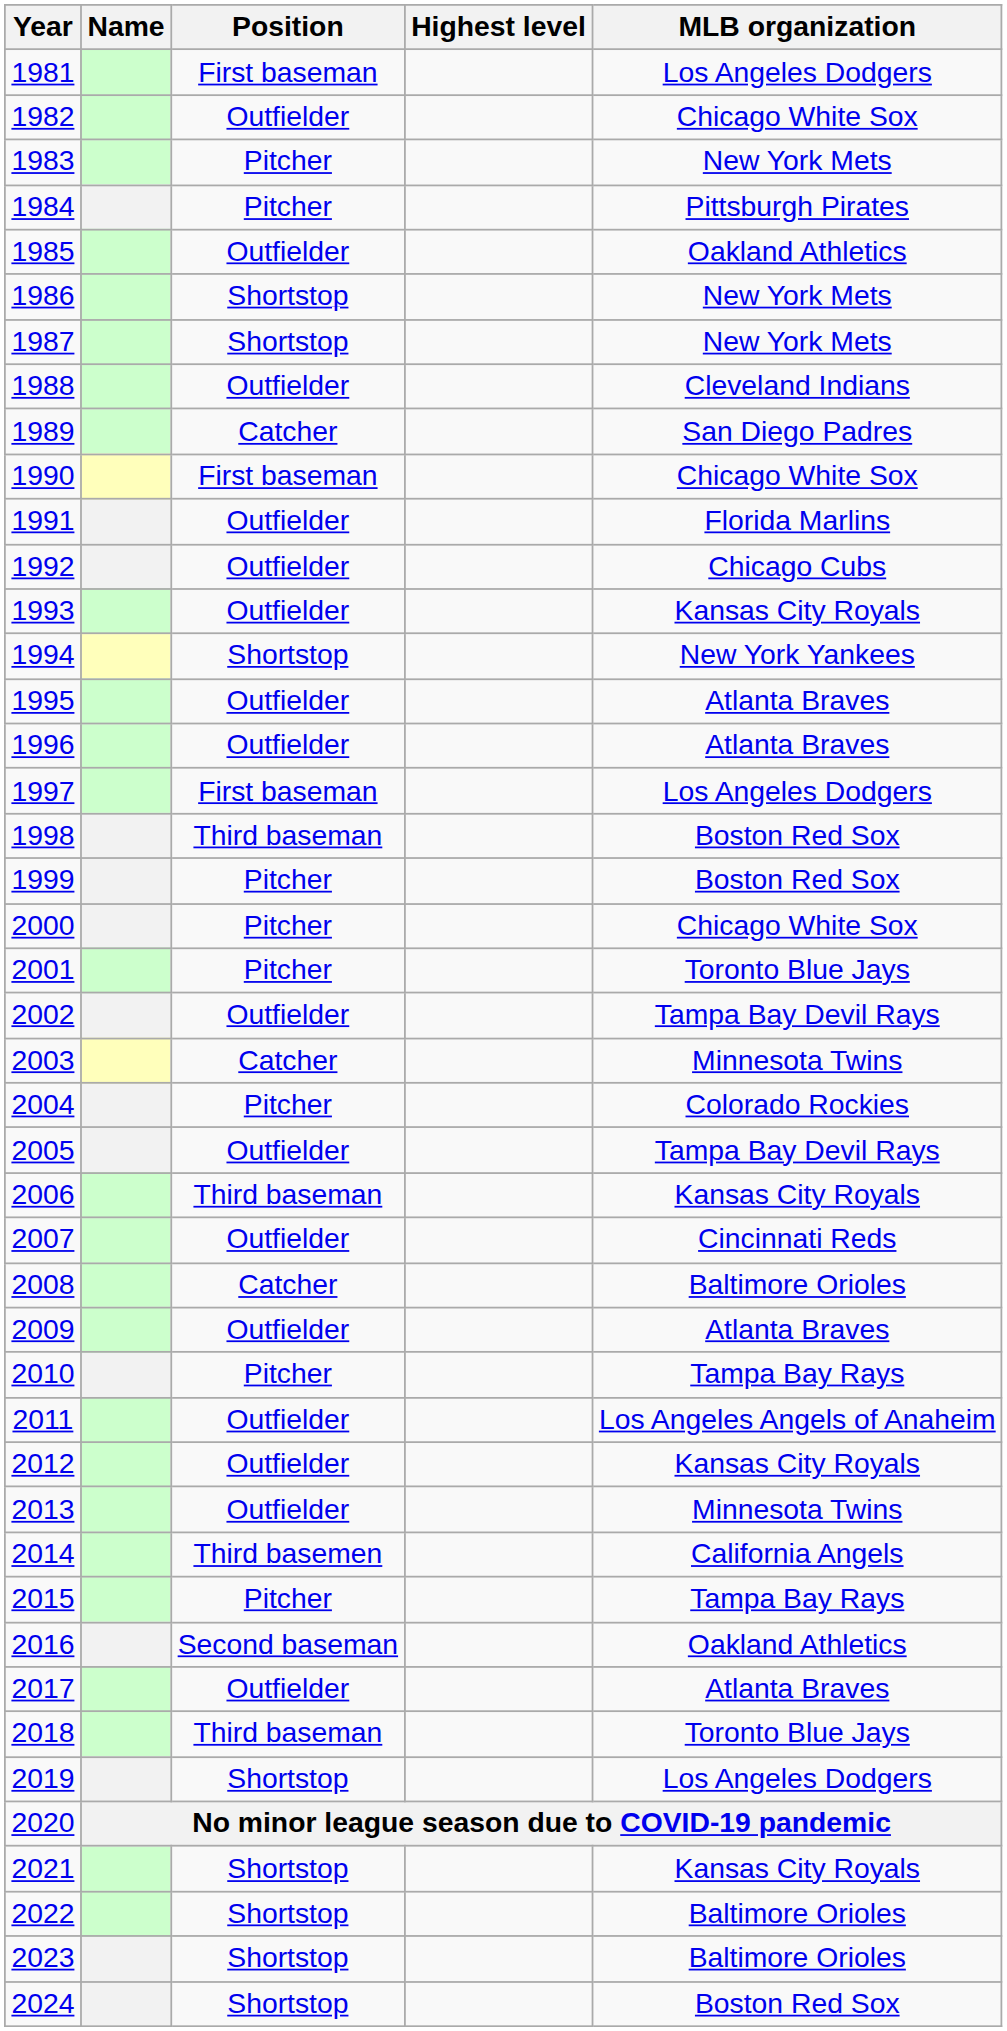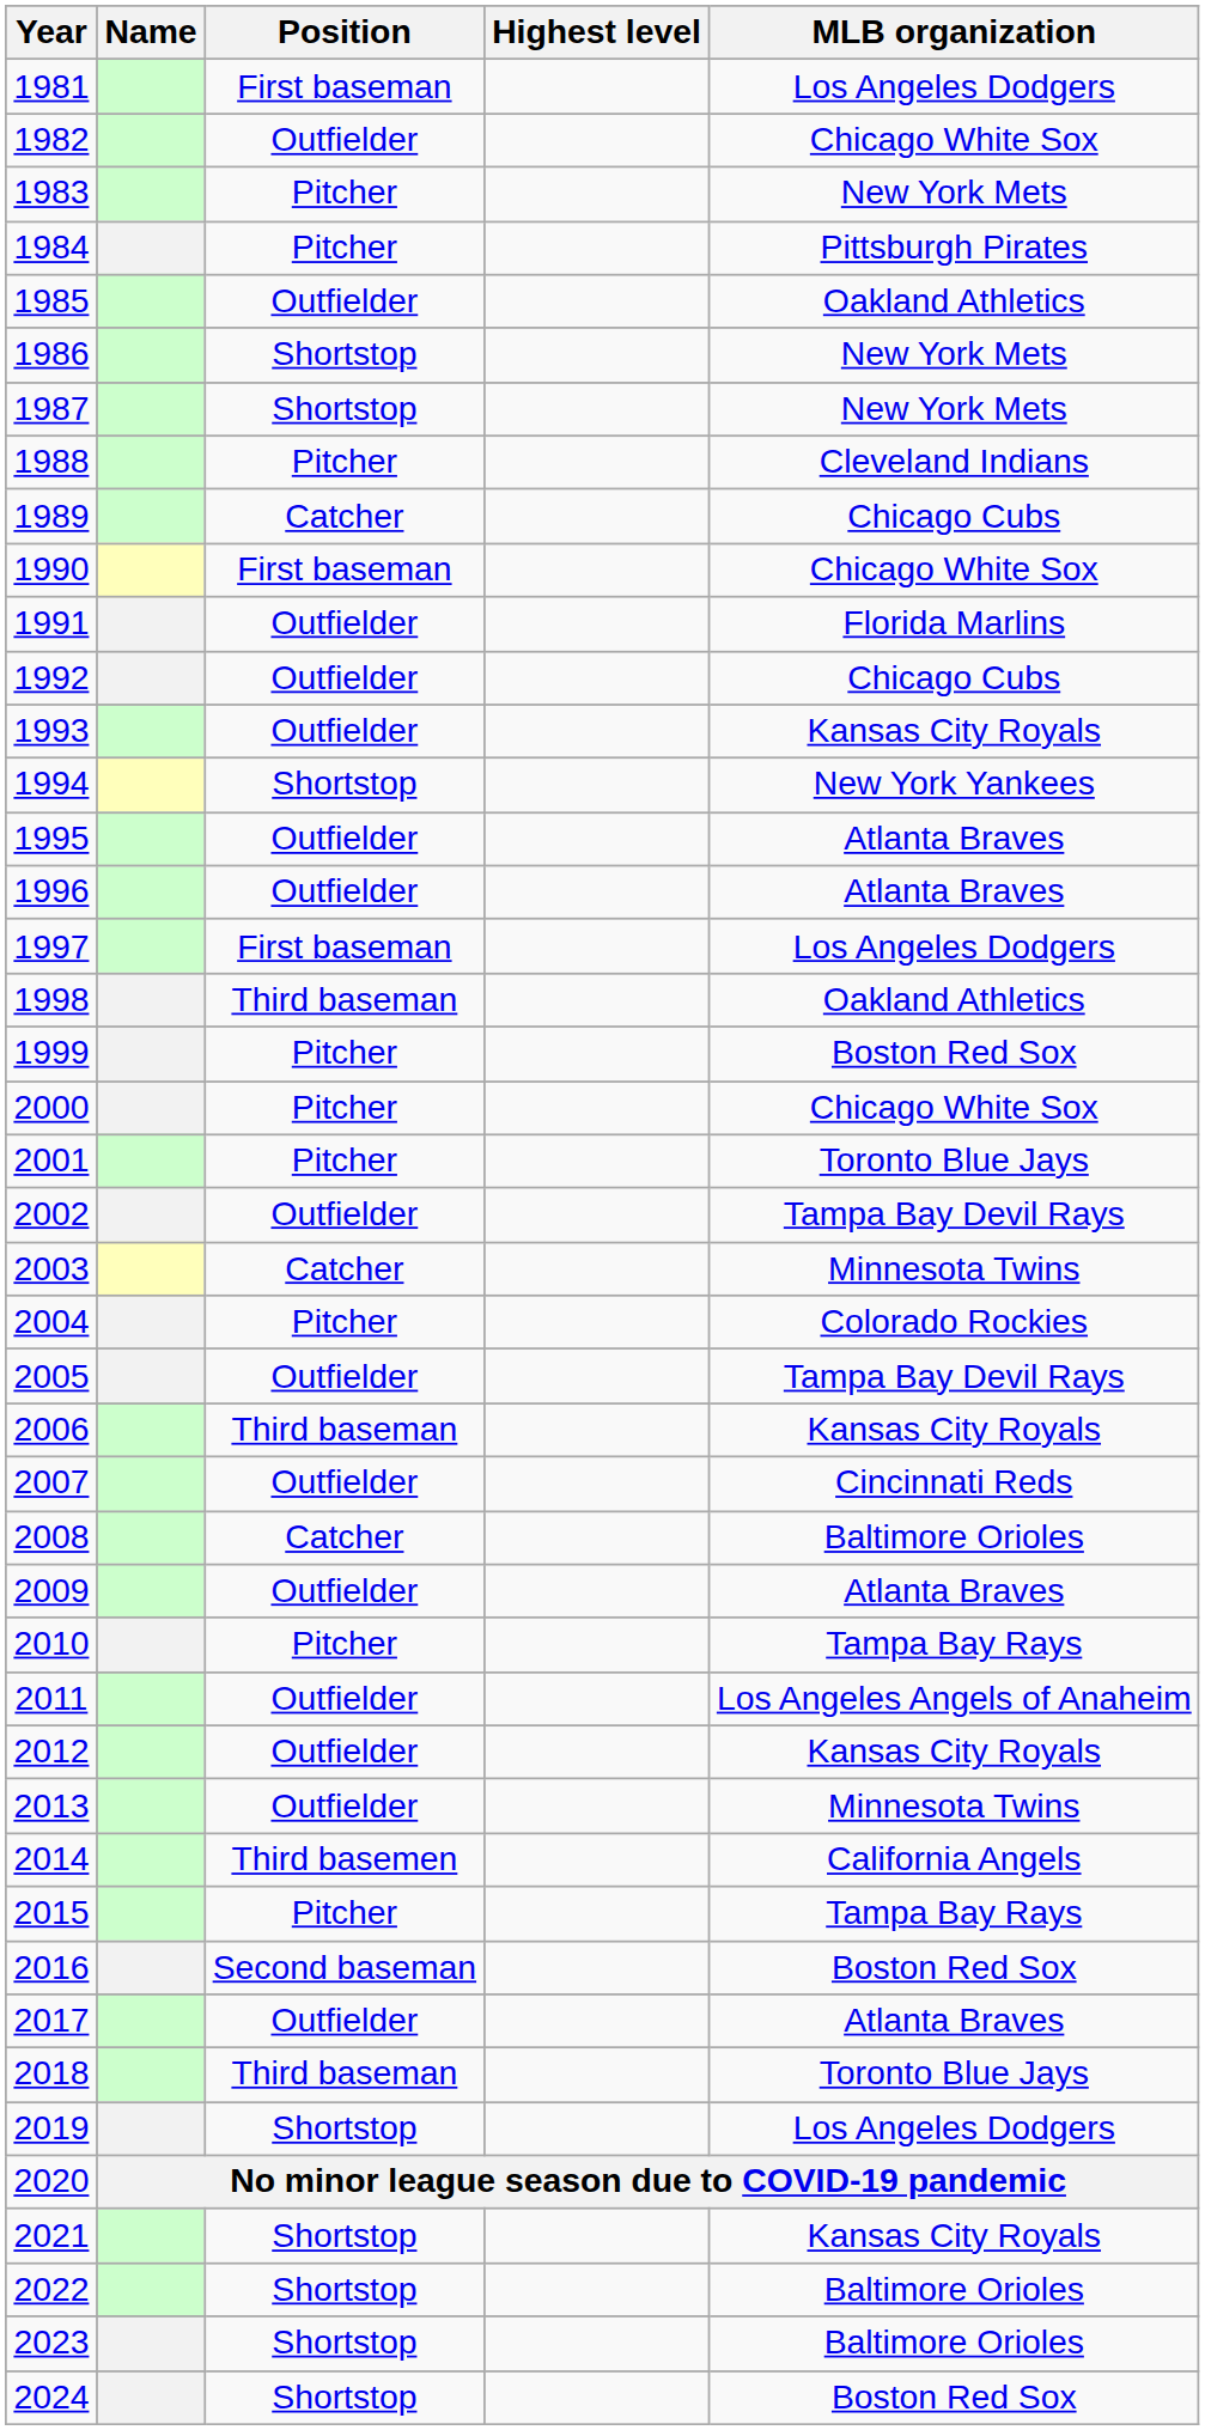1988 | Position: Outfielder -> Pitcher
1989 | MLB organization: San Diego Padres -> Chicago Cubs
1998 | MLB organization: Boston Red Sox -> Oakland Athletics
2016 | MLB organization: Oakland Athletics -> Boston Red Sox
